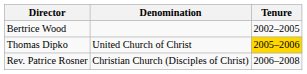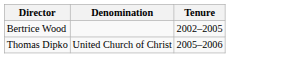Thomas Dipko | Tenure: gold background -> no background
- row: Rev. Patrice Rosner | Christian Church (Disciples of Christ) | 2006–2008
